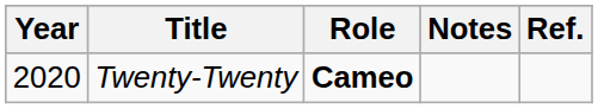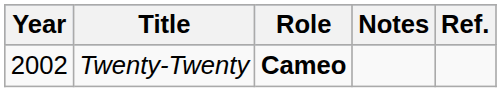Twenty-Twenty | Year: 2020 -> 2002
